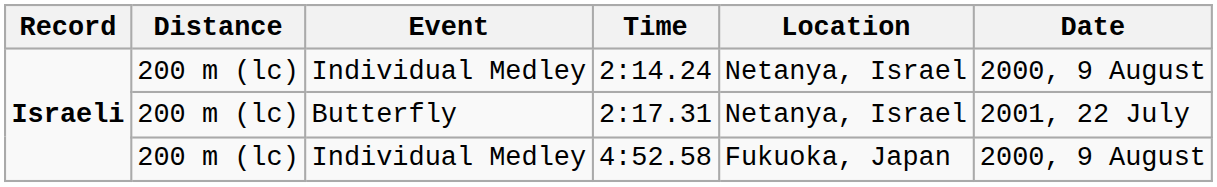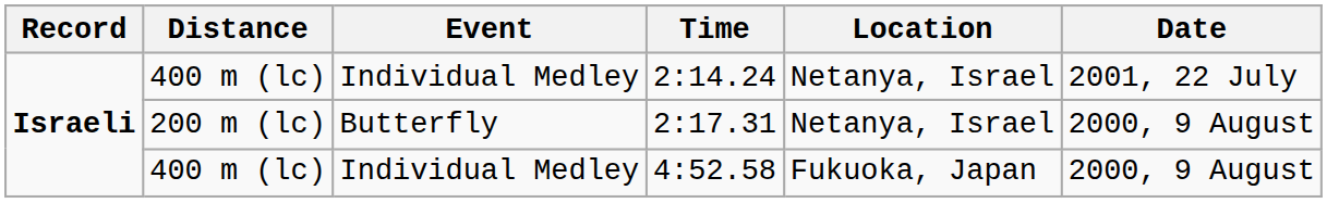2:14.24 | Distance: 200 m (lc) -> 400 m (lc)
2:14.24 | Date: 2000, 9 August -> 2001, 22 July
2:17.31 | Date: 2001, 22 July -> 2000, 9 August
4:52.58 | Distance: 200 m (lc) -> 400 m (lc)
